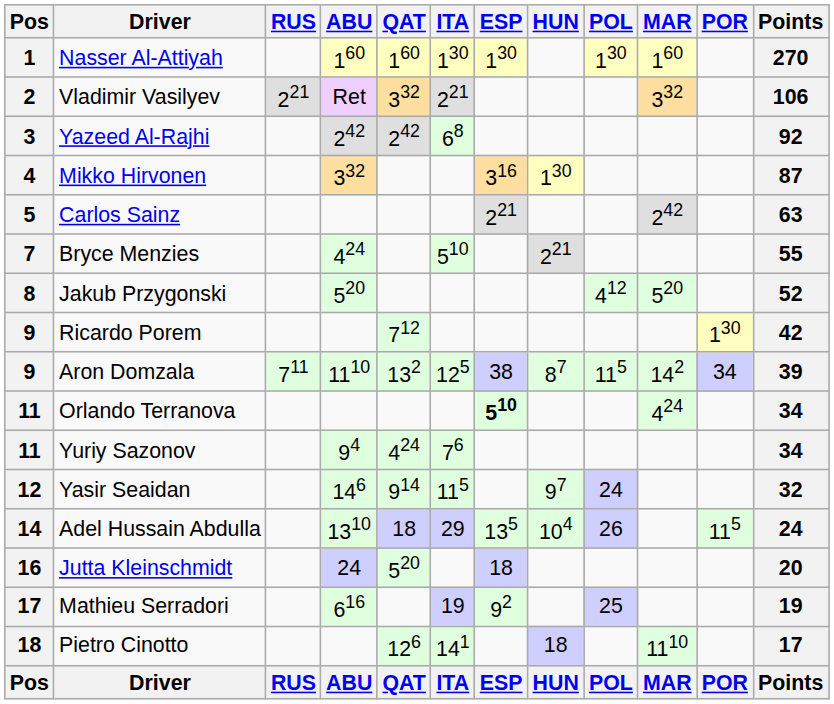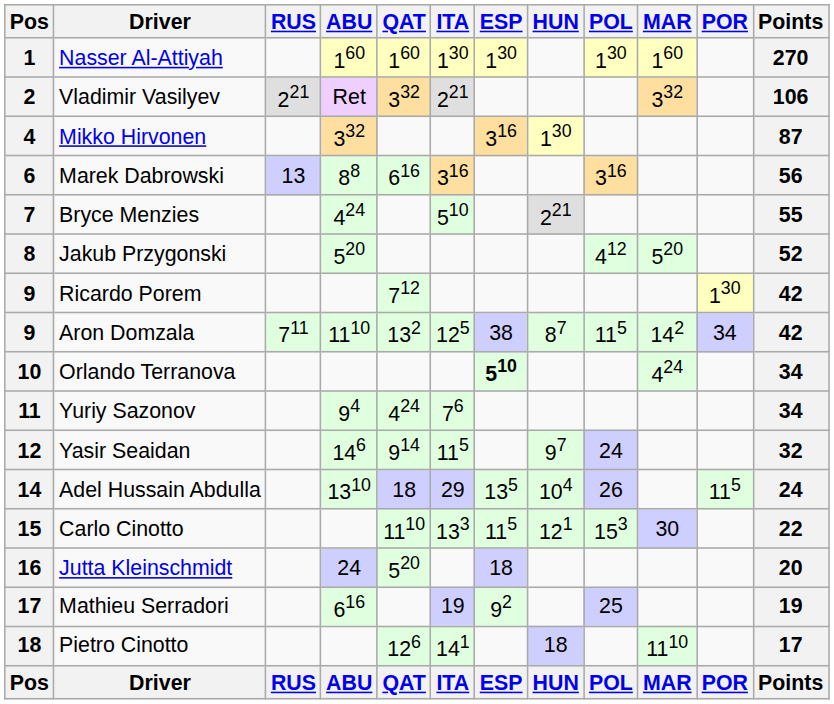- row: 3 | Yazeed Al-Rajhi | 242 | 242 | 68 | 92
- row: 5 | Carlos Sainz | 221 | 242 | 63
+ row: 6 | Marek Dabrowski | 13 | 88 | 616 | 316 | 316 | 56
Aron Domzala | Points: 39 -> 42
Orlando Terranova | Pos: 11 -> 10
+ row: 15 | Carlo Cinotto | 1110 | 133 | 115 | 121 | 153 | 30 | 22
